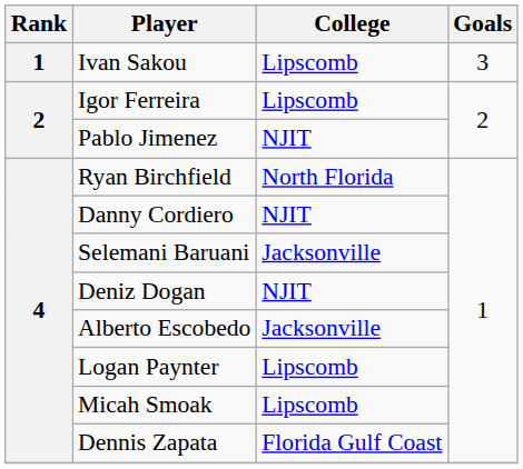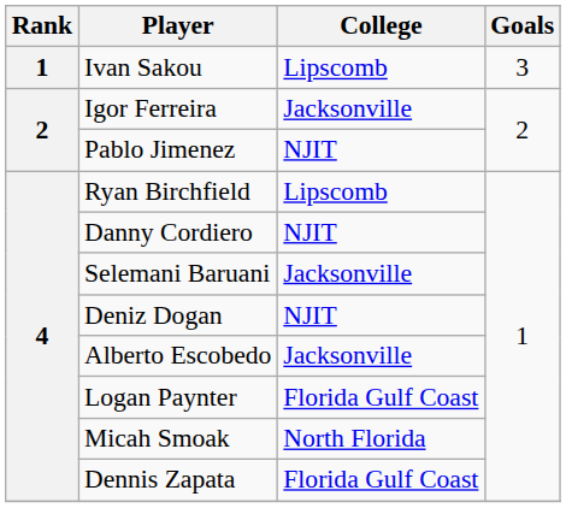Igor Ferreira | College: Lipscomb -> Jacksonville
Ryan Birchfield | College: North Florida -> Lipscomb
Logan Paynter | College: Lipscomb -> Florida Gulf Coast
Micah Smoak | College: Lipscomb -> North Florida
